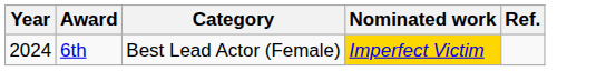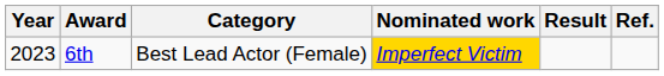+ column: Result
6th | Year: 2024 -> 2023
